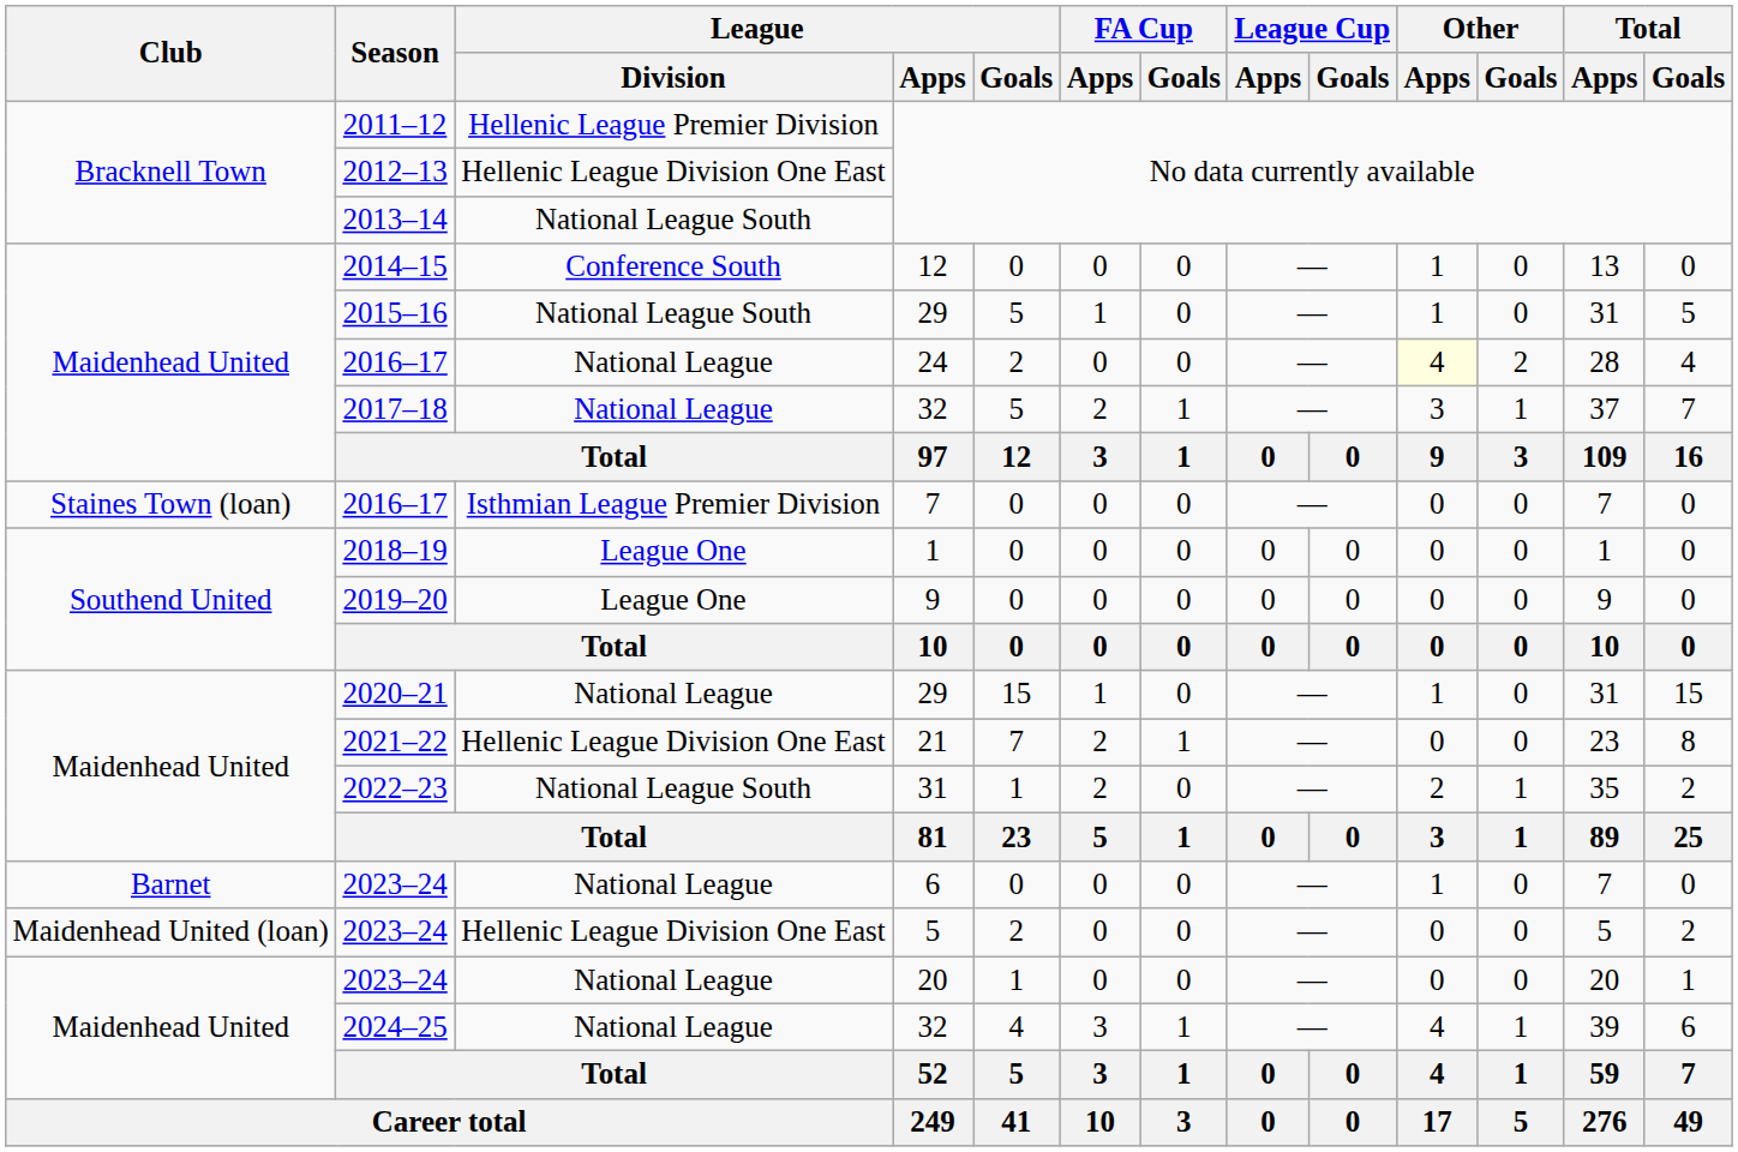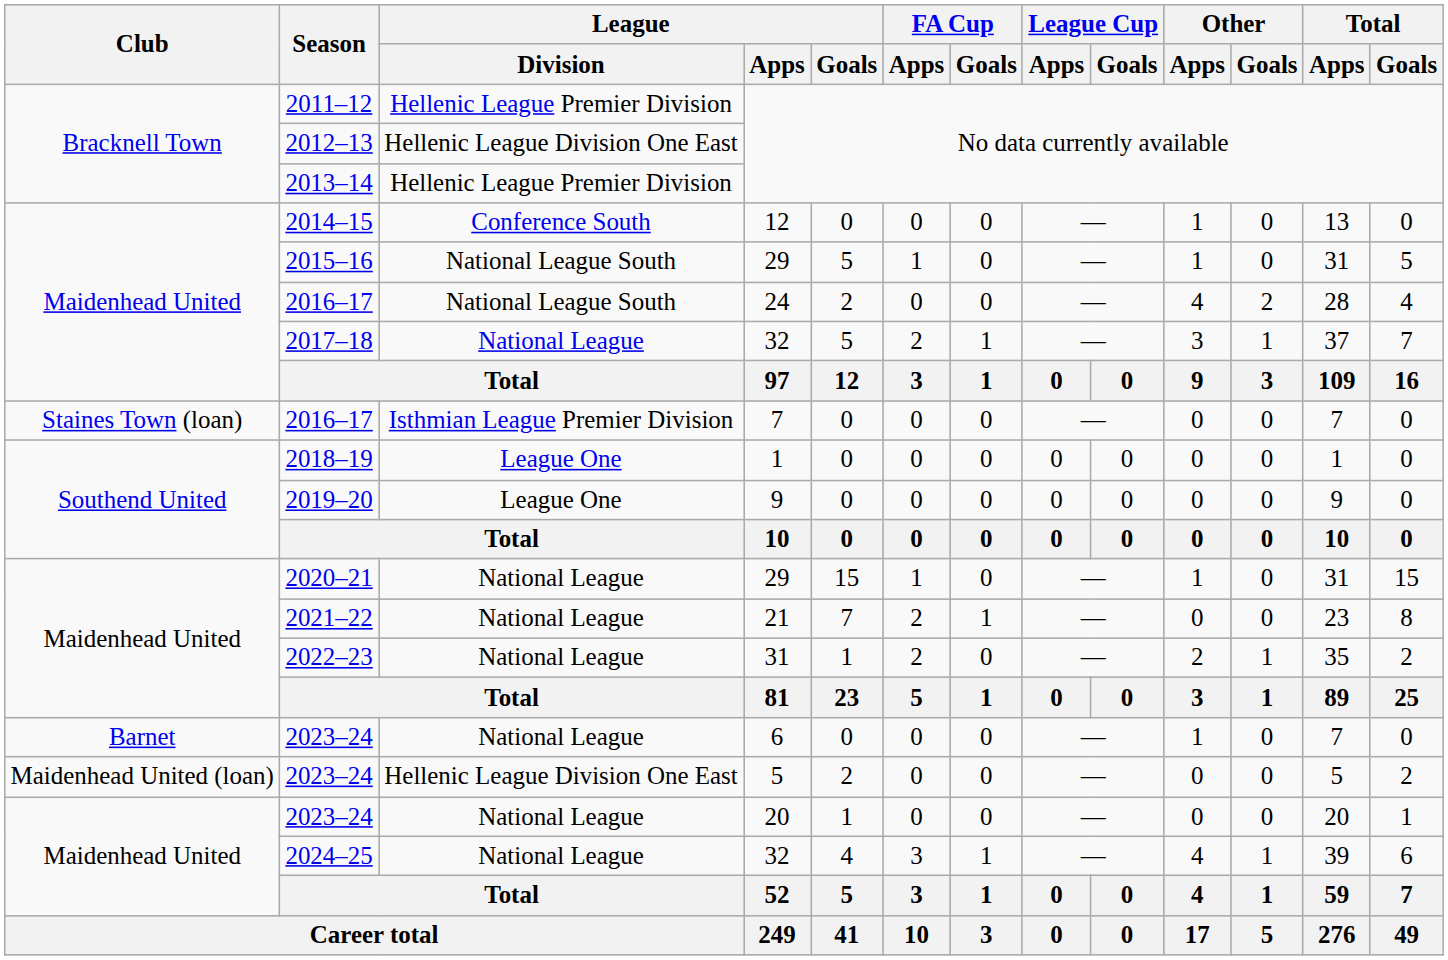2013–14 | League / Division: National League South -> Hellenic League Premier Division
2016–17 / 24 | League / Division: National League -> National League South
2016–17 / 24 | Other / Apps: lightyellow background -> no background
2021–22 | League / Division: Hellenic League Division One East -> National League
2022–23 | League / Division: National League South -> National League
